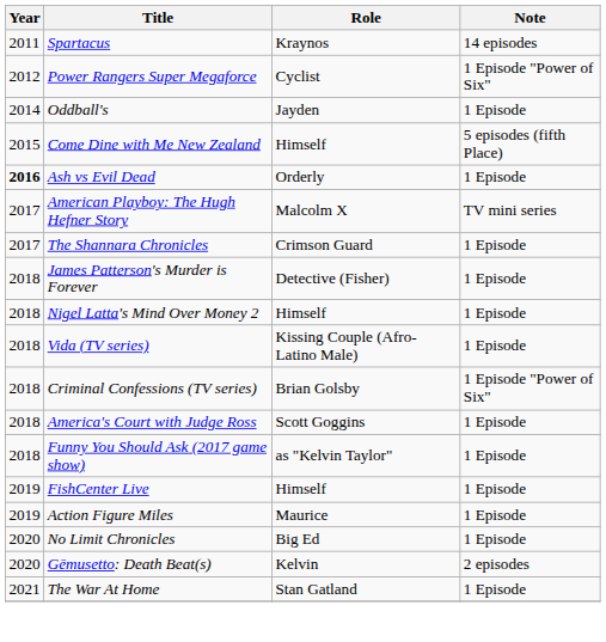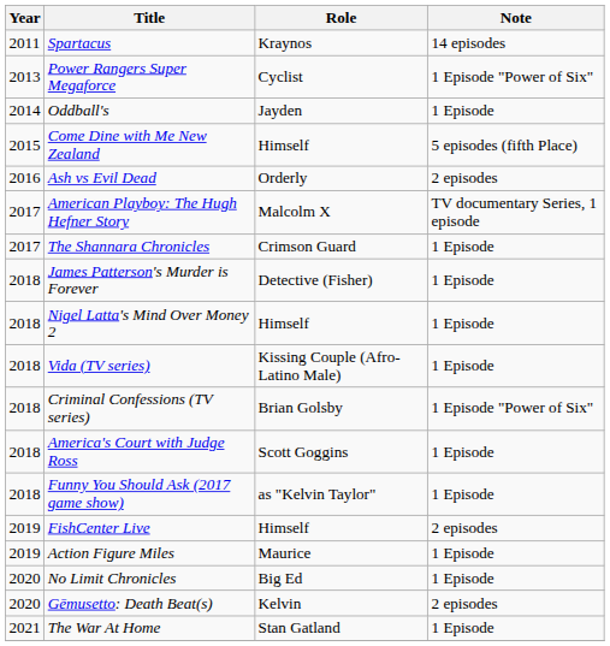Power Rangers Super Megaforce | Year: 2012 -> 2013
Ash vs Evil Dead | Year: bold -> normal
Ash vs Evil Dead | Note: 1 Episode -> 2 episodes
American Playboy: The Hugh Hefner Story | Note: TV mini series -> TV documentary Series, 1 episode
FishCenter Live | Note: 1 Episode -> 2 episodes
